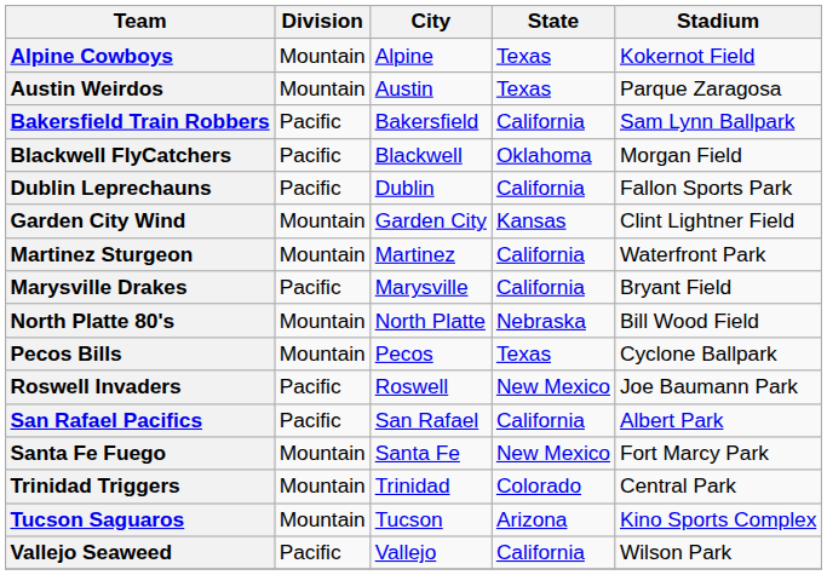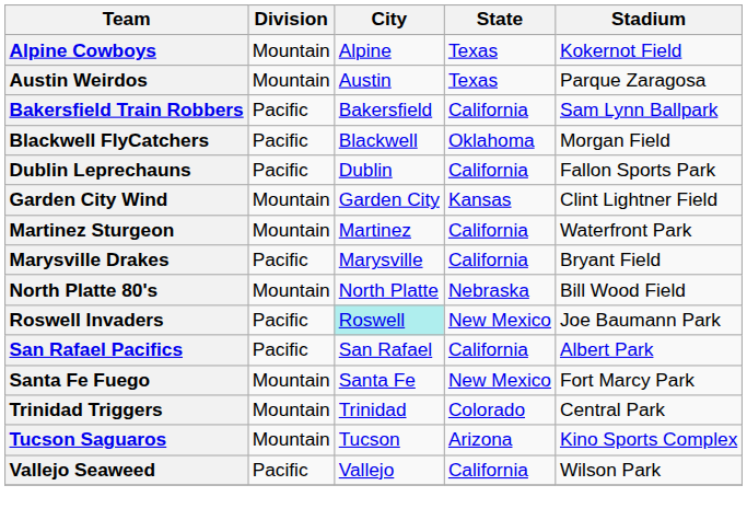- row: Pecos Bills | Mountain | Pecos | Texas | Cyclone Ballpark
Roswell Invaders | City: no background -> paleturquoise background
